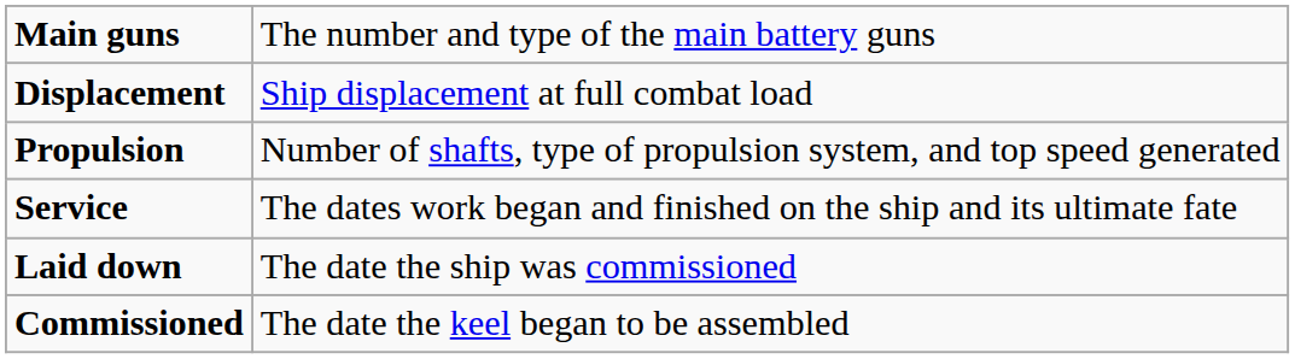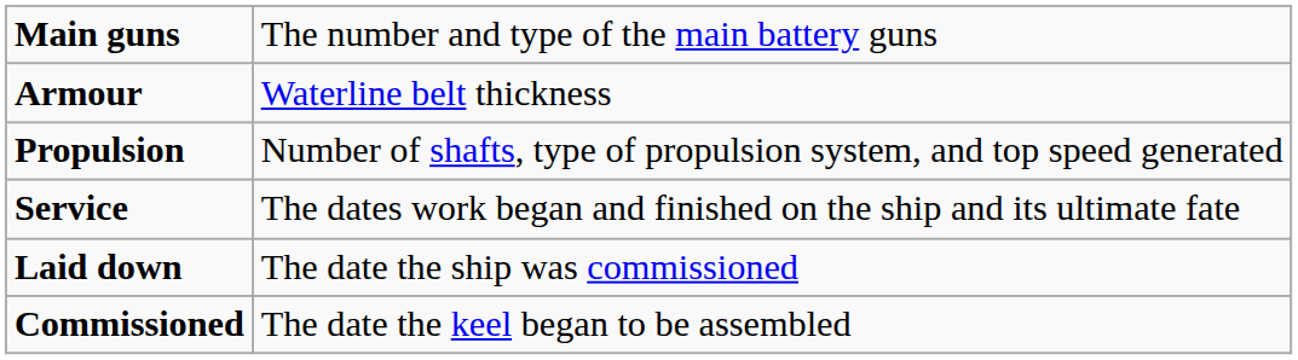+ row: Armour | Waterline belt thickness
- row: Displacement | Ship displacement at full combat load
